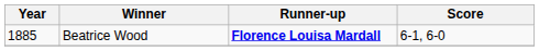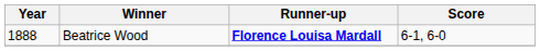Beatrice Wood | Year: 1885 -> 1888
